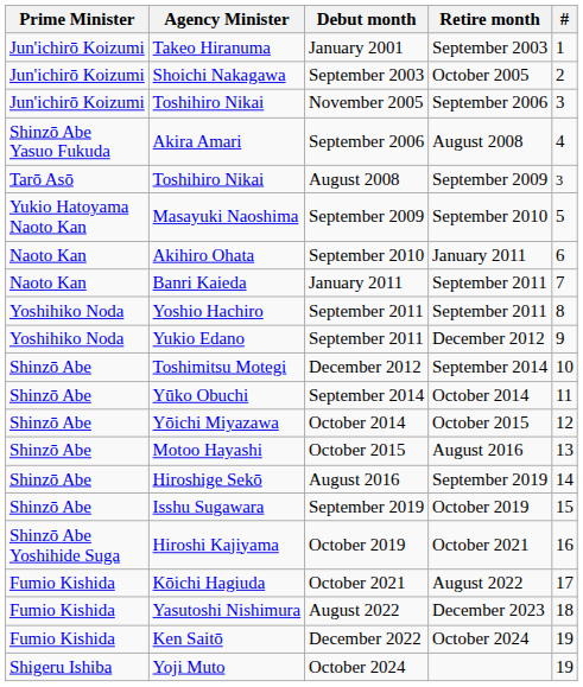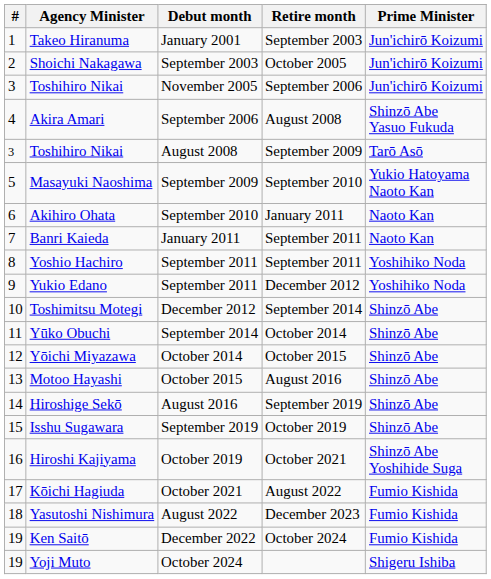columns swapped: # <-> Prime Minister
